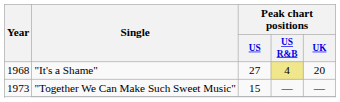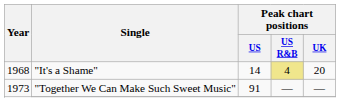"It's a Shame" | Peak chart positions / US: 27 -> 14
"Together We Can Make Such Sweet Music" | Peak chart positions / US: 15 -> 91
